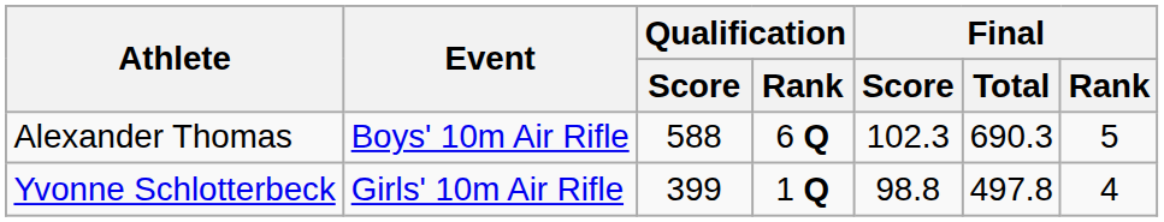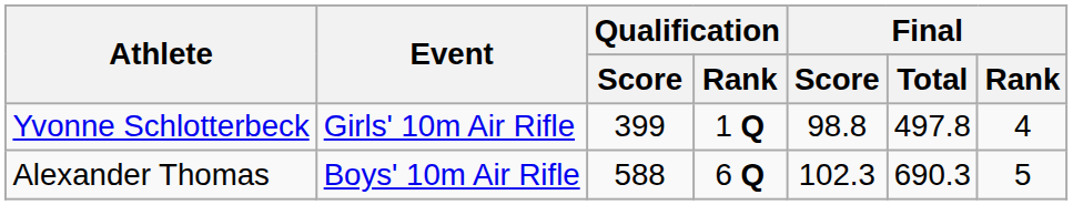rows swapped: Alexander Thomas <-> Yvonne Schlotterbeck
